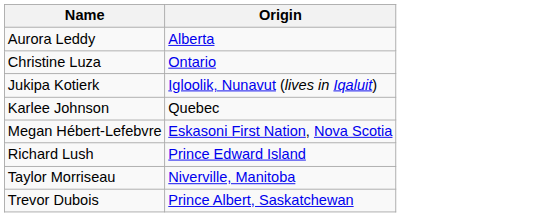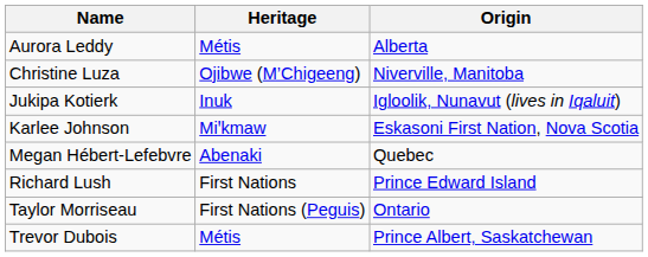+ column: Heritage | Métis | Ojibwe (M’Chigeeng) | Inuk | Miꞌkmaw | Abenaki | First Nations | First Nations (Peguis) | Métis
Christine Luza | Origin: Ontario -> Niverville, Manitoba
Karlee Johnson | Origin: Quebec -> Eskasoni First Nation, Nova Scotia
Megan Hébert-Lefebvre | Origin: Eskasoni First Nation, Nova Scotia -> Quebec
Taylor Morriseau | Origin: Niverville, Manitoba -> Ontario
